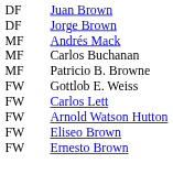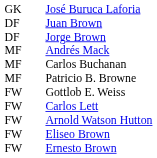+ row: GK | José Buruca Laforia
